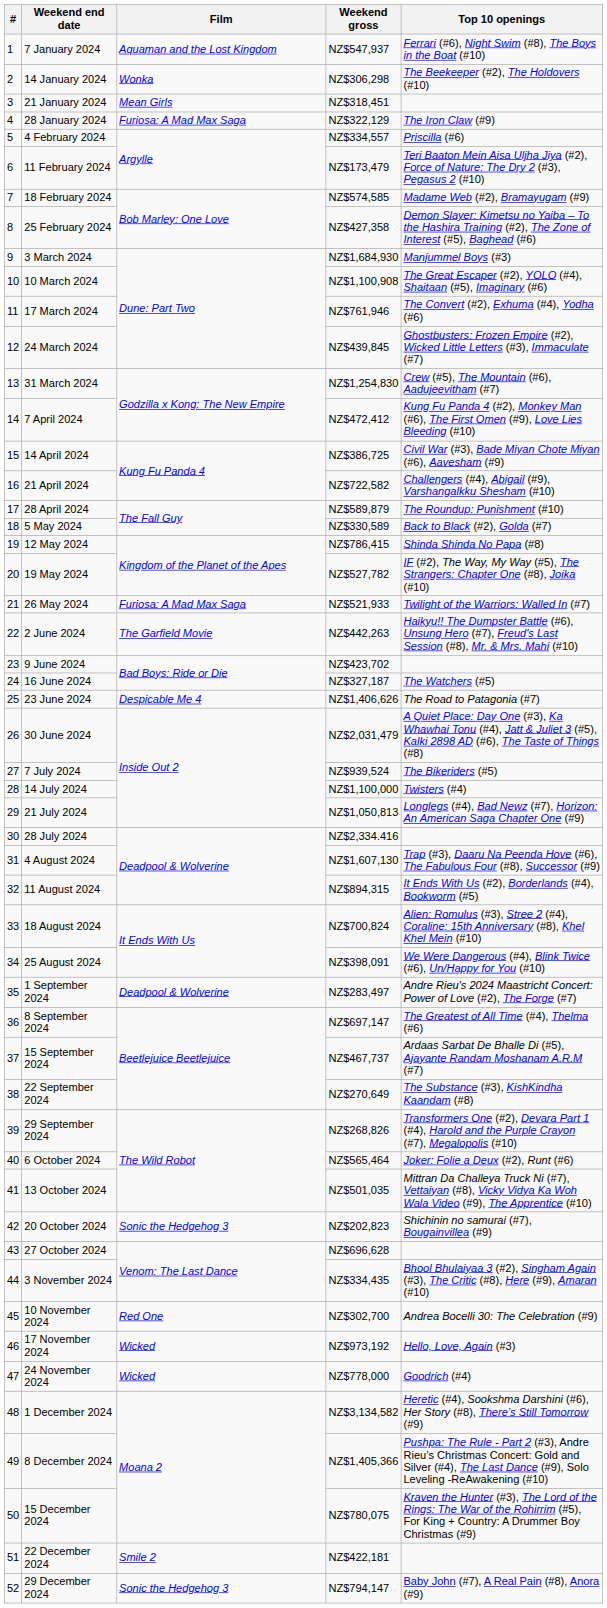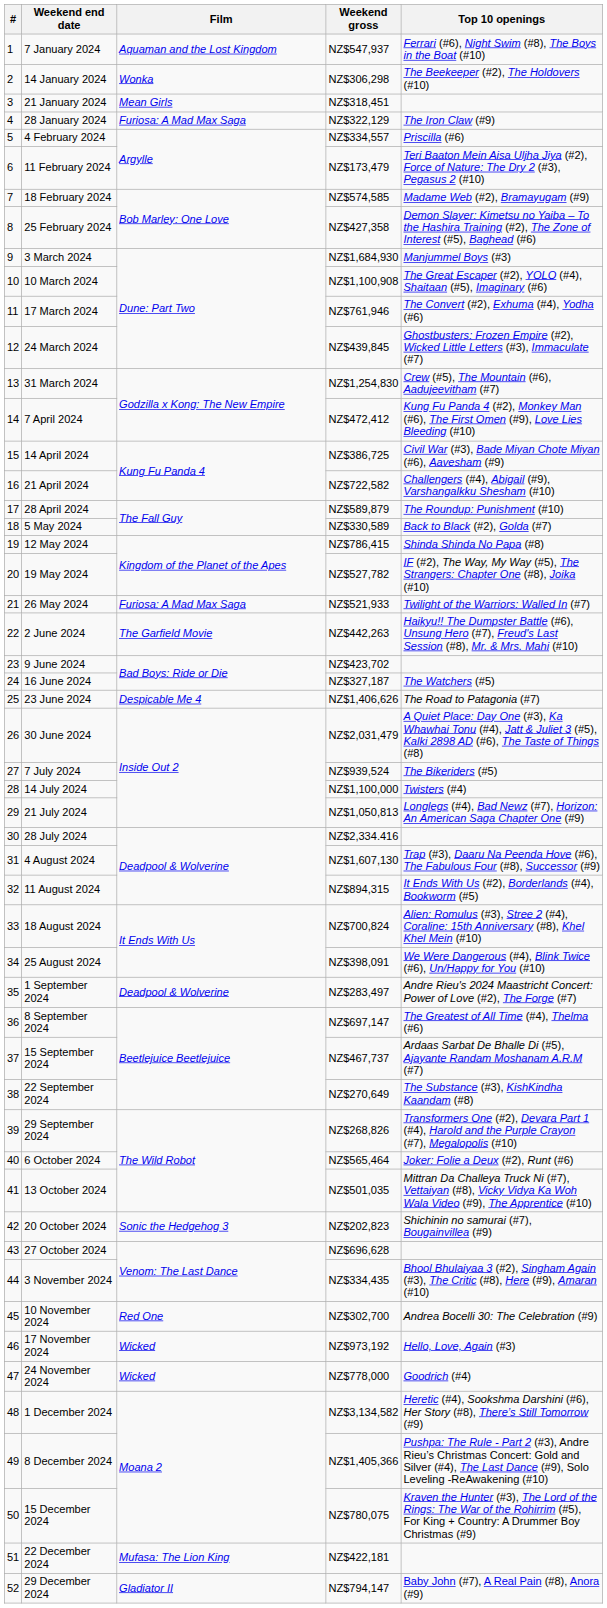22 December 2024 | Film: Smile 2 -> Mufasa: The Lion King
29 December 2024 | Film: Sonic the Hedgehog 3 -> Gladiator II
